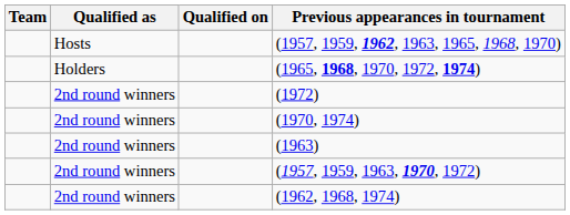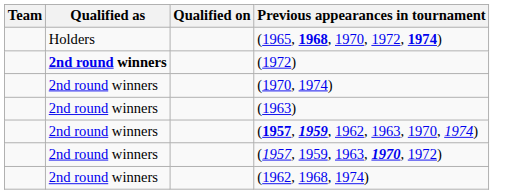- row: Hosts | (1957, 1959, 1962, 1963, 1965, 1968, 1970)
(1972) | Qualified as: normal -> bold
+ row: 2nd round winners | (1957, 1959, 1962, 1963, 1970, 1974)
